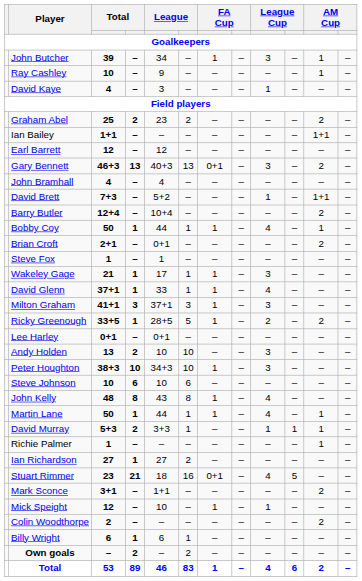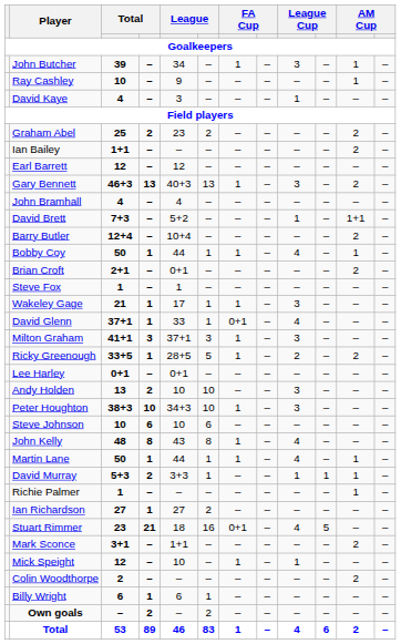Ian Bailey | column 11: 1+1 -> 2
Gary Bennett | column 7: 0+1 -> 1
David Glenn | column 7: 1 -> 0+1
